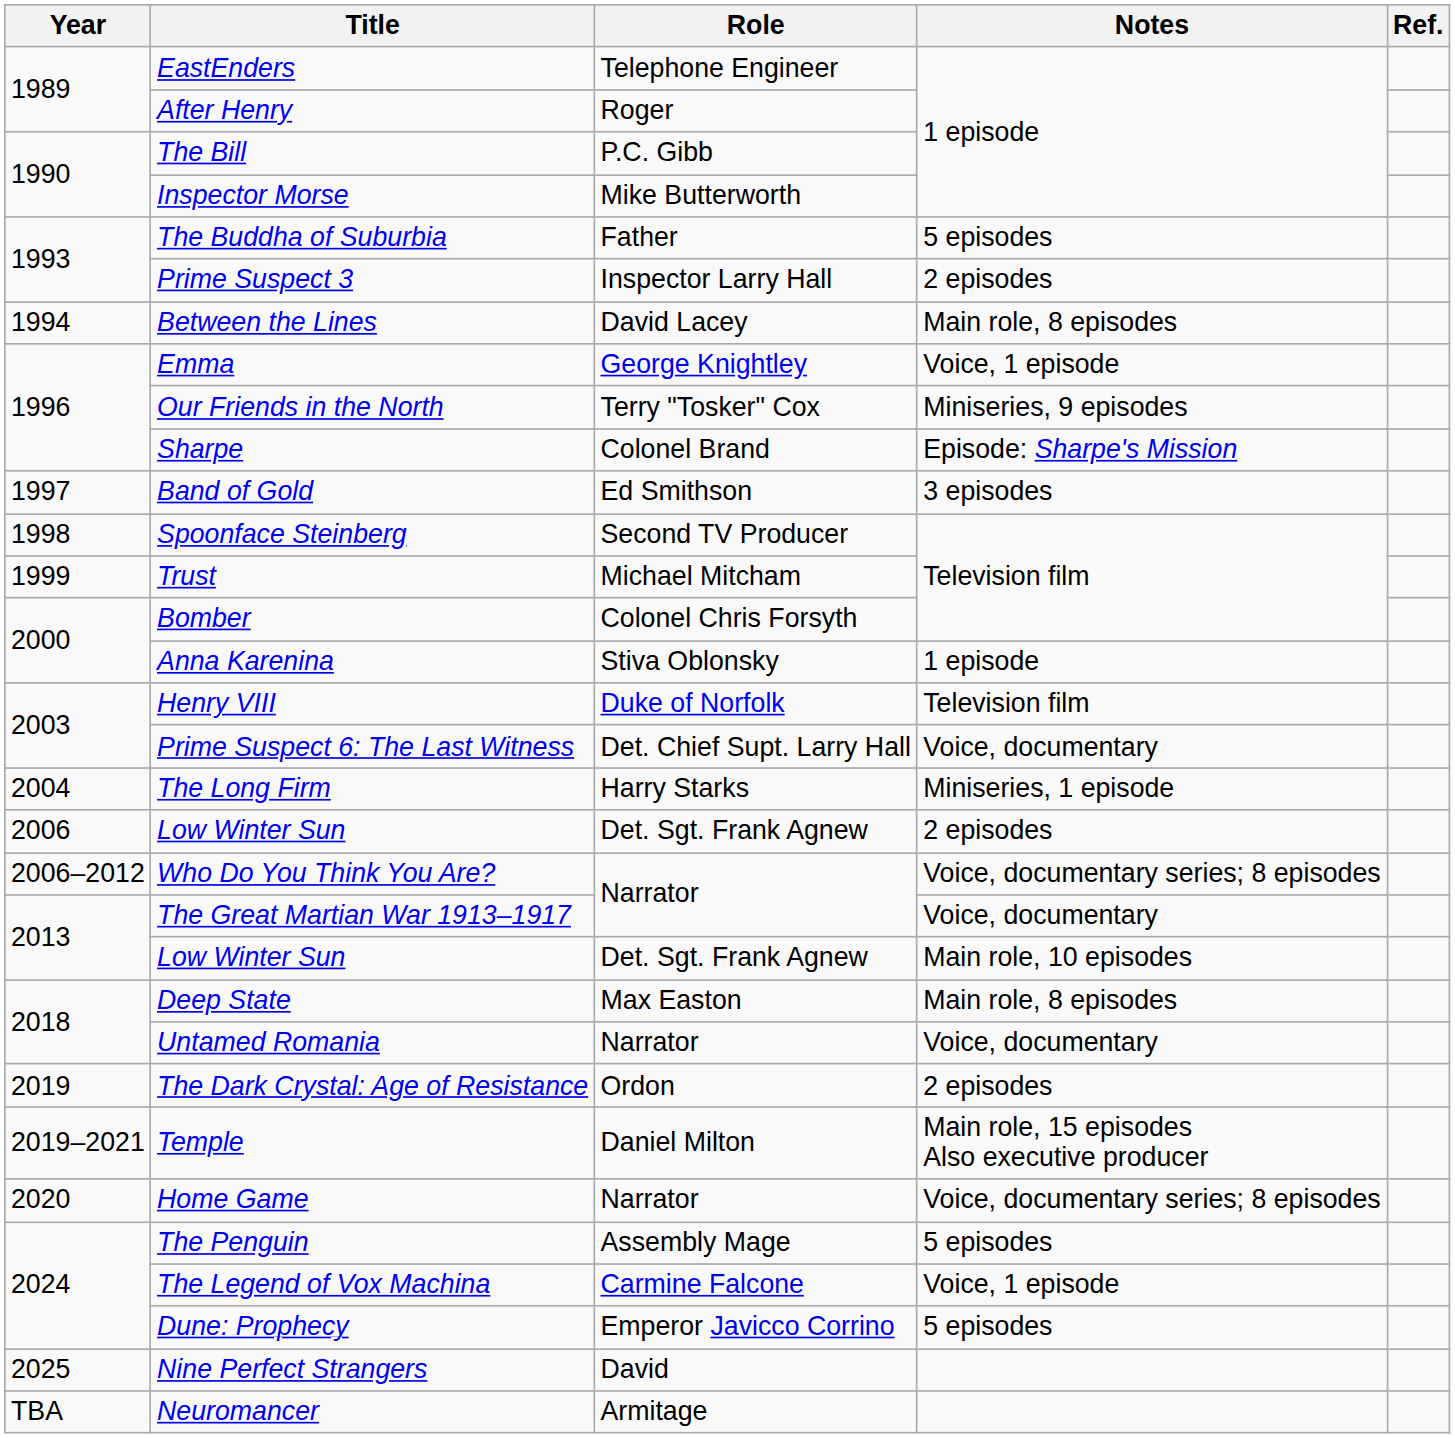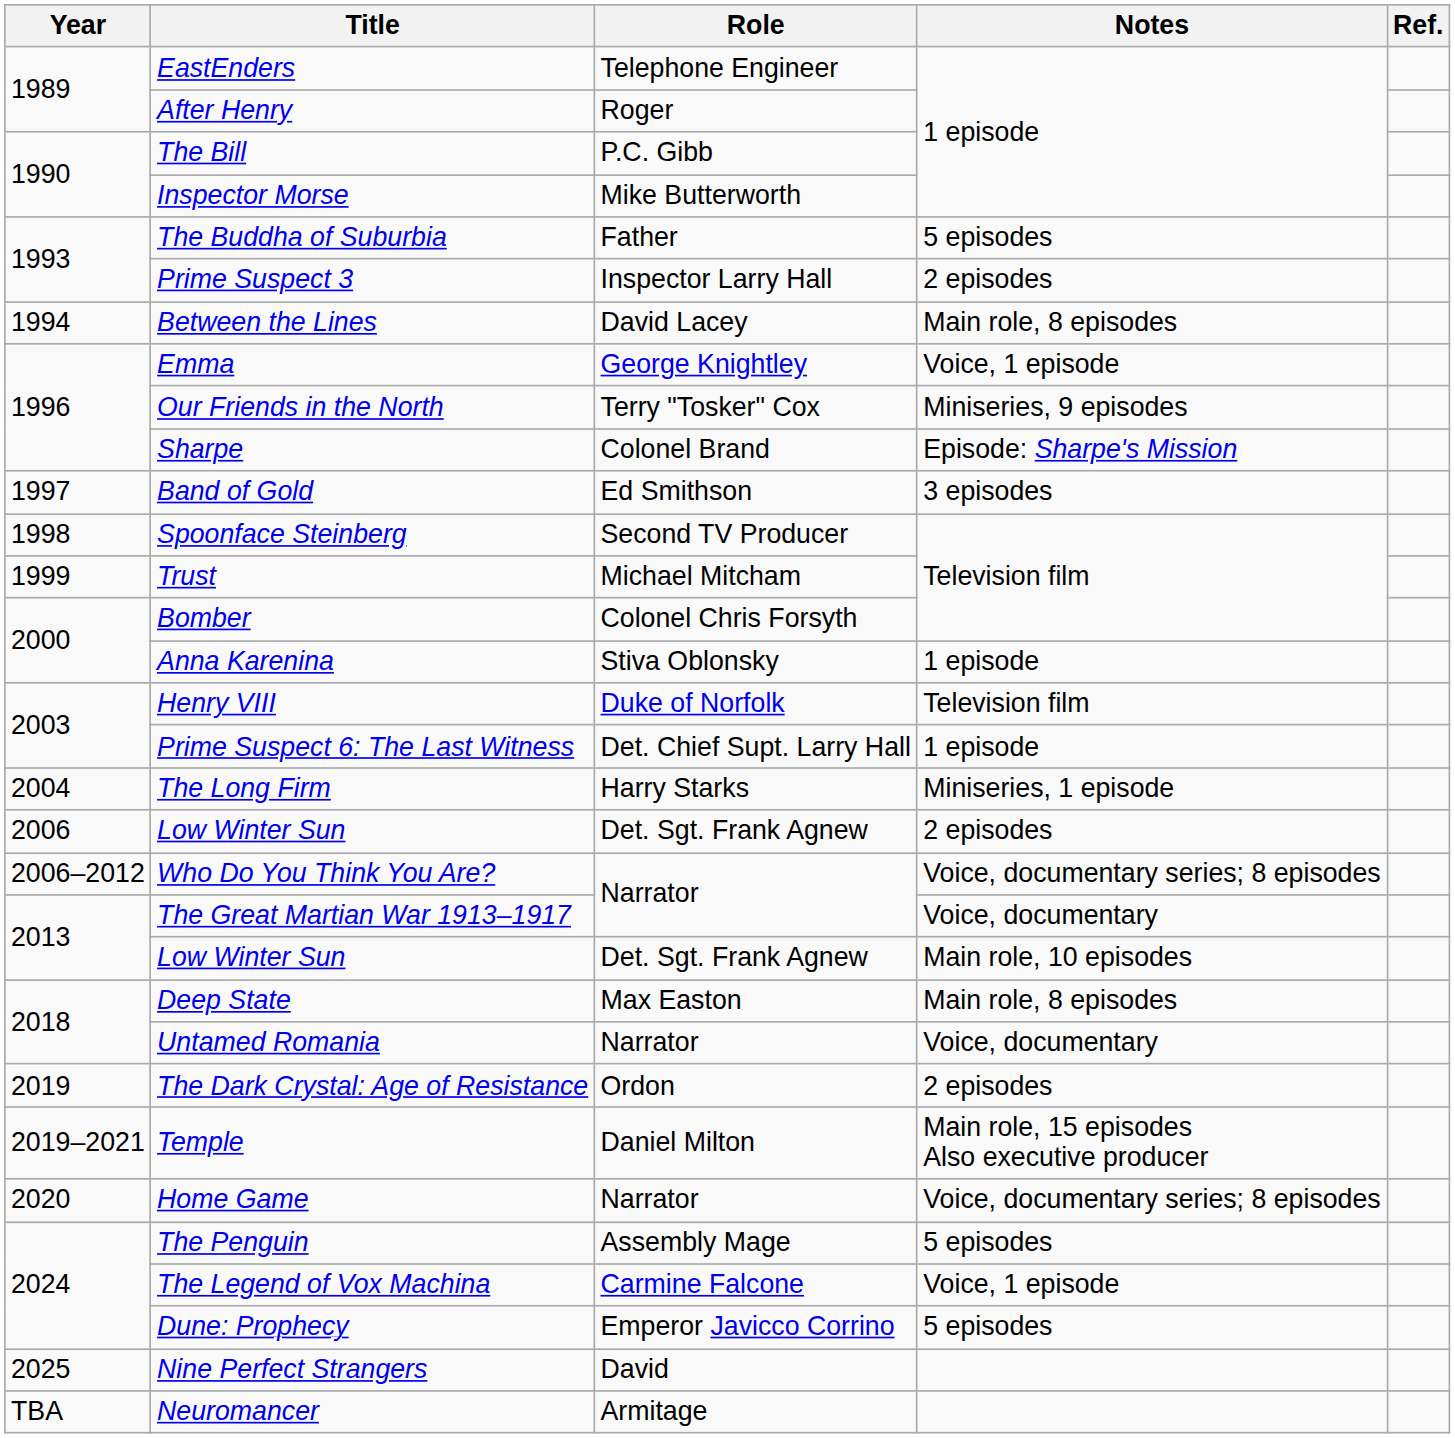Prime Suspect 6: The Last Witness | Notes: Voice, documentary -> 1 episode
